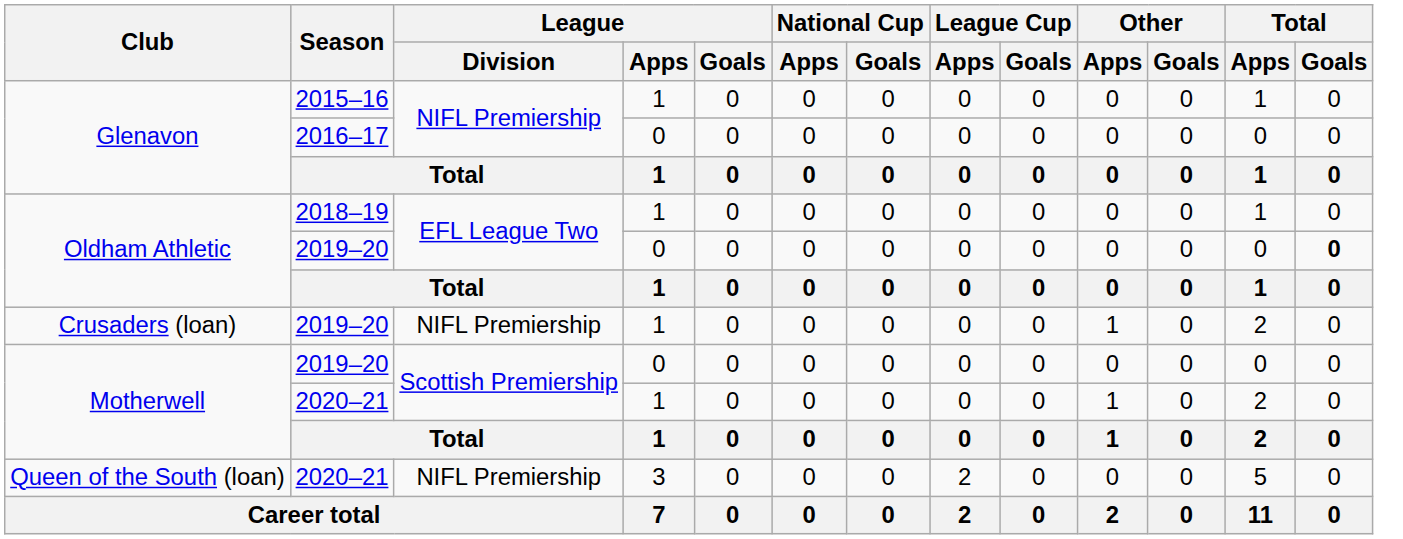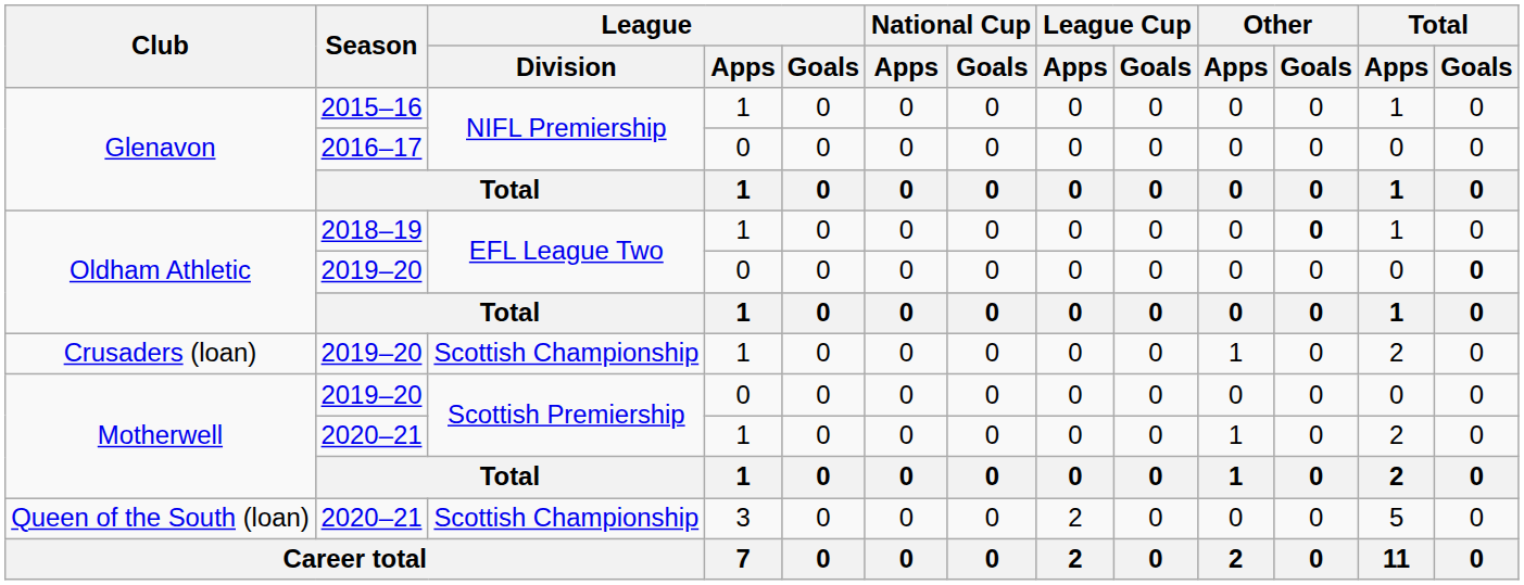Oldham Athletic / 2018–19 | Other / Goals: normal -> bold
Crusaders (loan) | League / Division: NIFL Premiership -> Scottish Championship
Queen of the South (loan) | League / Division: NIFL Premiership -> Scottish Championship
